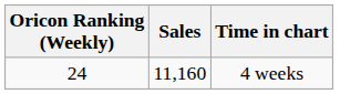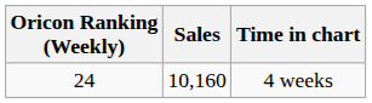4 weeks | Sales: 11,160 -> 10,160
